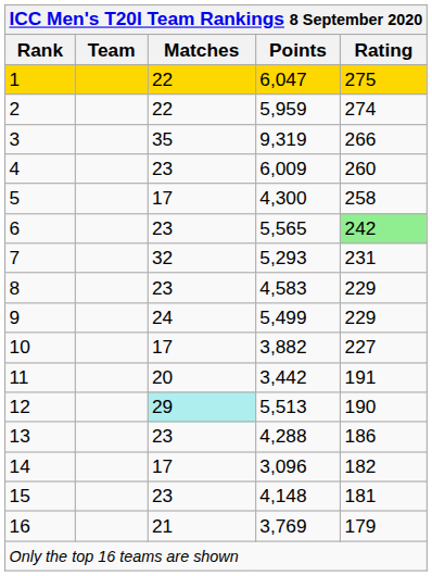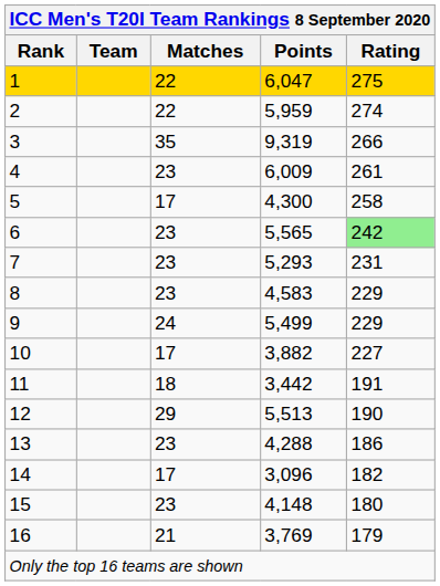4 | Rating: 260 -> 261
7 | Matches: 32 -> 23
11 | Matches: 20 -> 18
12 | Matches: paleturquoise background -> no background
15 | Rating: 181 -> 180
